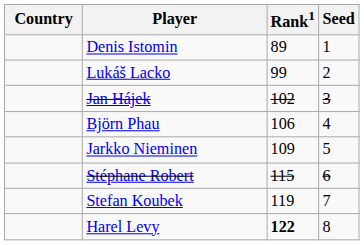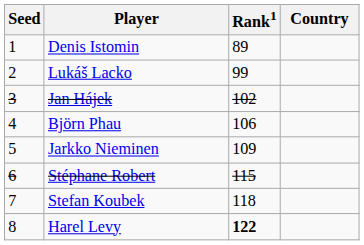columns swapped: Country <-> Seed
Stefan Koubek | Rank1: 119 -> 118
